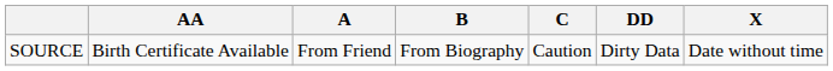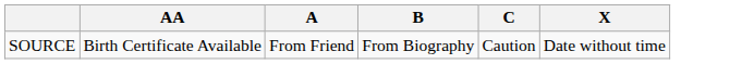- column: DD | Dirty Data
